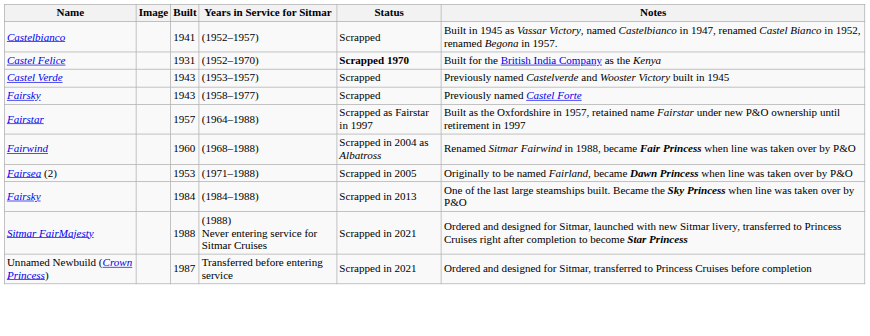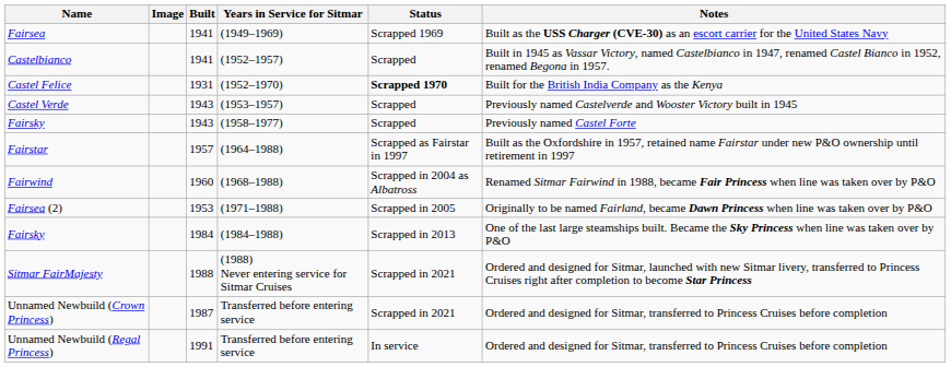+ row: Fairsea | 1941 | (1949–1969) | Scrapped 1969 | Built as the USS Charger (CVE-30) as an escort carrier for the United States Navy
+ row: Unnamed Newbuild (Regal Princess) | 1991 | Transferred before entering service | In service | Ordered and designed for Sitmar, transferred to Princess Cruises before completion
